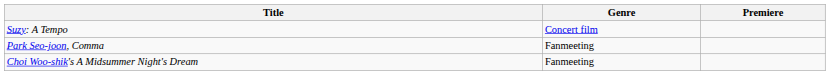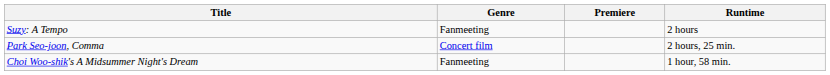+ column: Runtime | 2 hours | 2 hours, 25 min. | 1 hour, 58 min.
Suzy: A Tempo | Genre: Concert film -> Fanmeeting
Park Seo-joon, Comma | Genre: Fanmeeting -> Concert film
